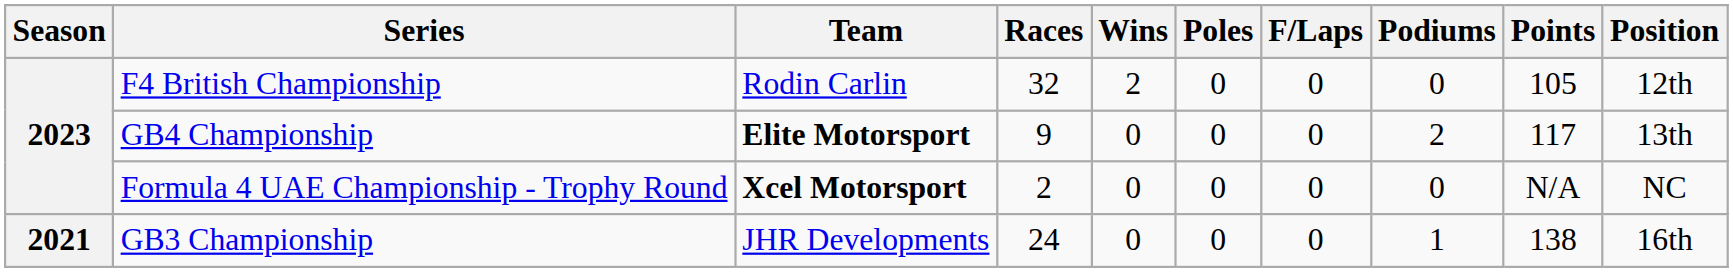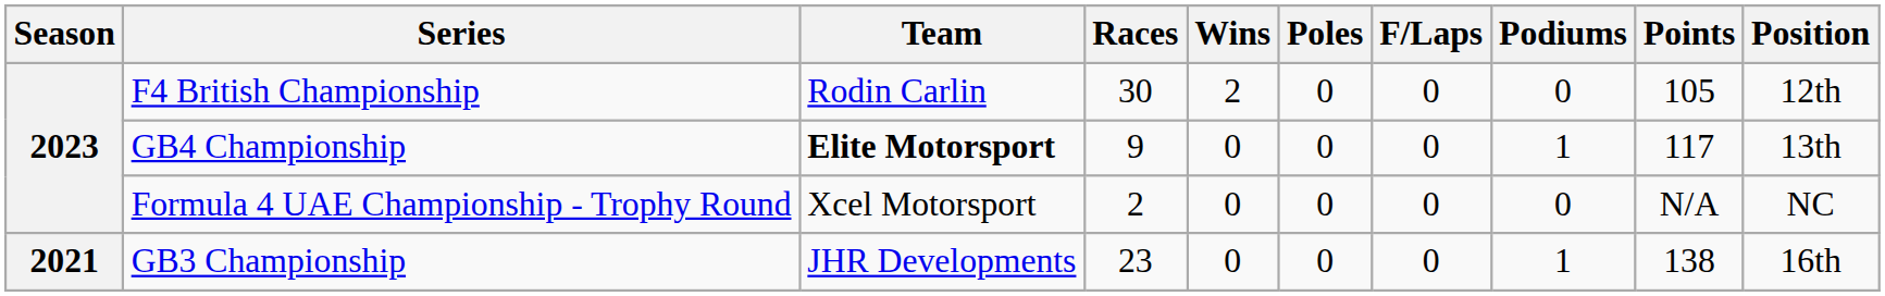F4 British Championship | Races: 32 -> 30
GB4 Championship | Podiums: 2 -> 1
Formula 4 UAE Championship - Trophy Round | Team: bold -> normal
GB3 Championship | Races: 24 -> 23
